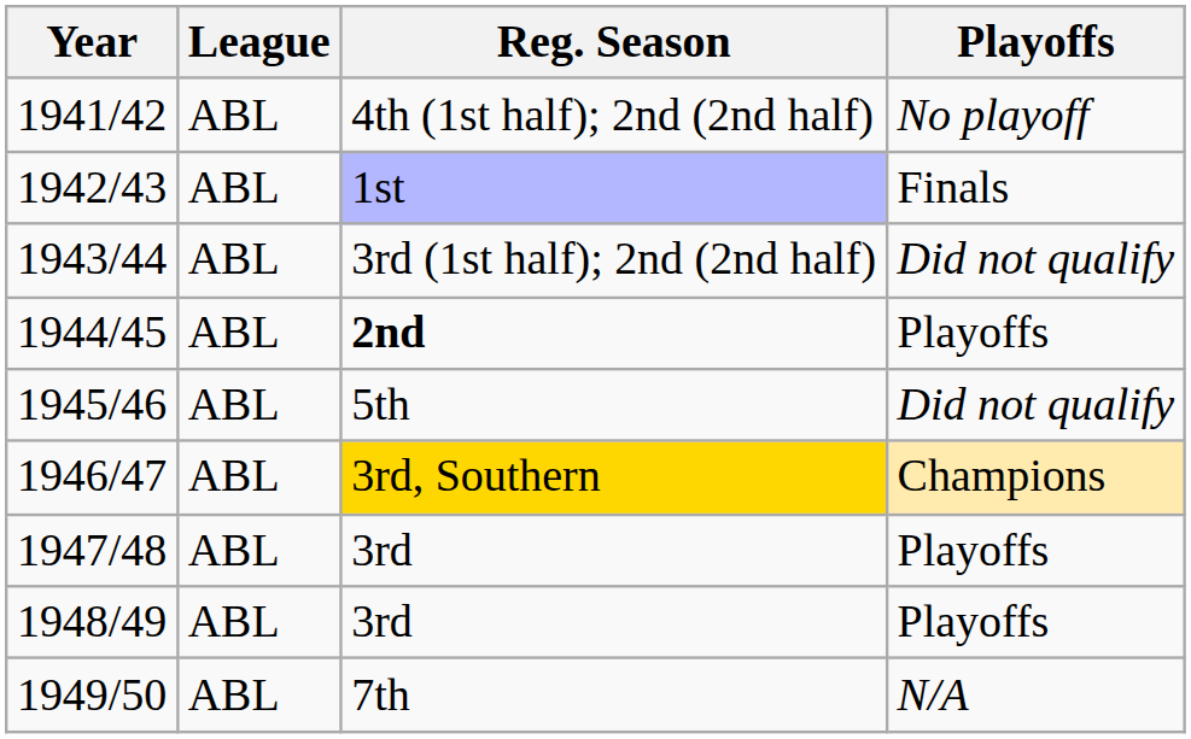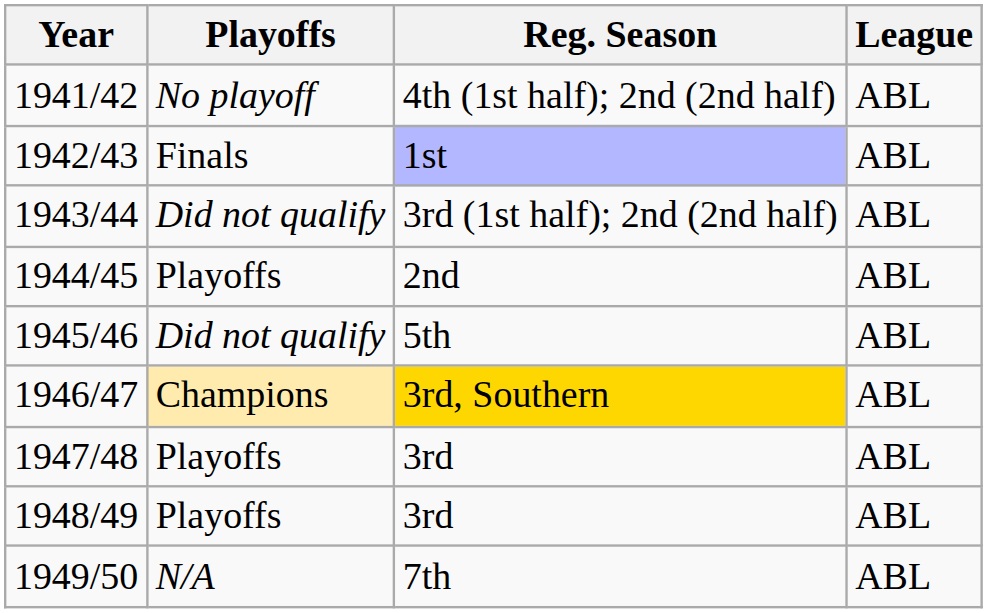columns swapped: League <-> Playoffs
1944/45 | Reg. Season: bold -> normal
